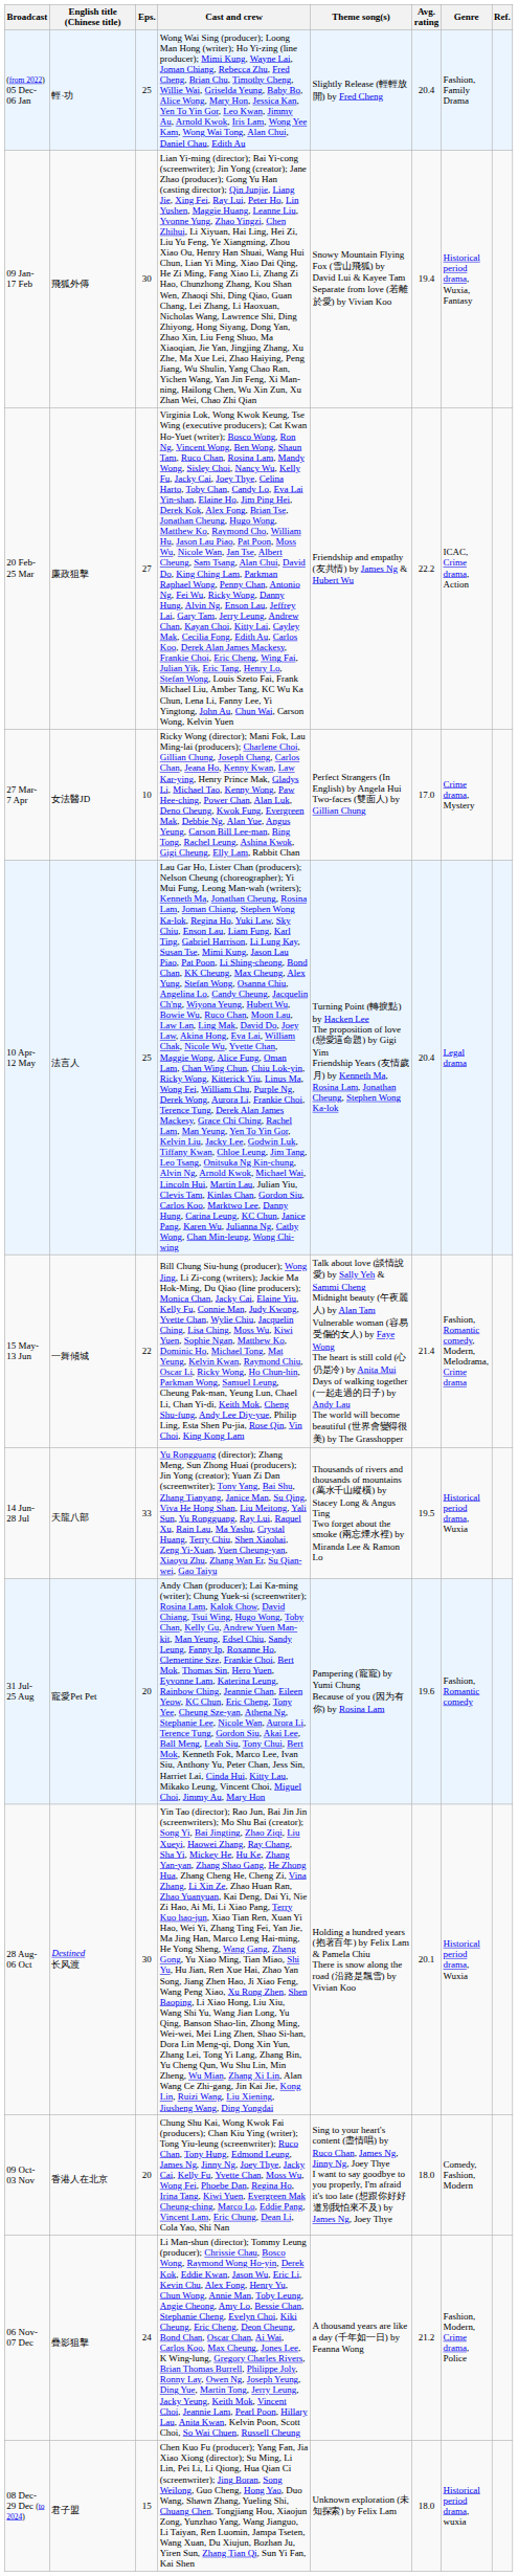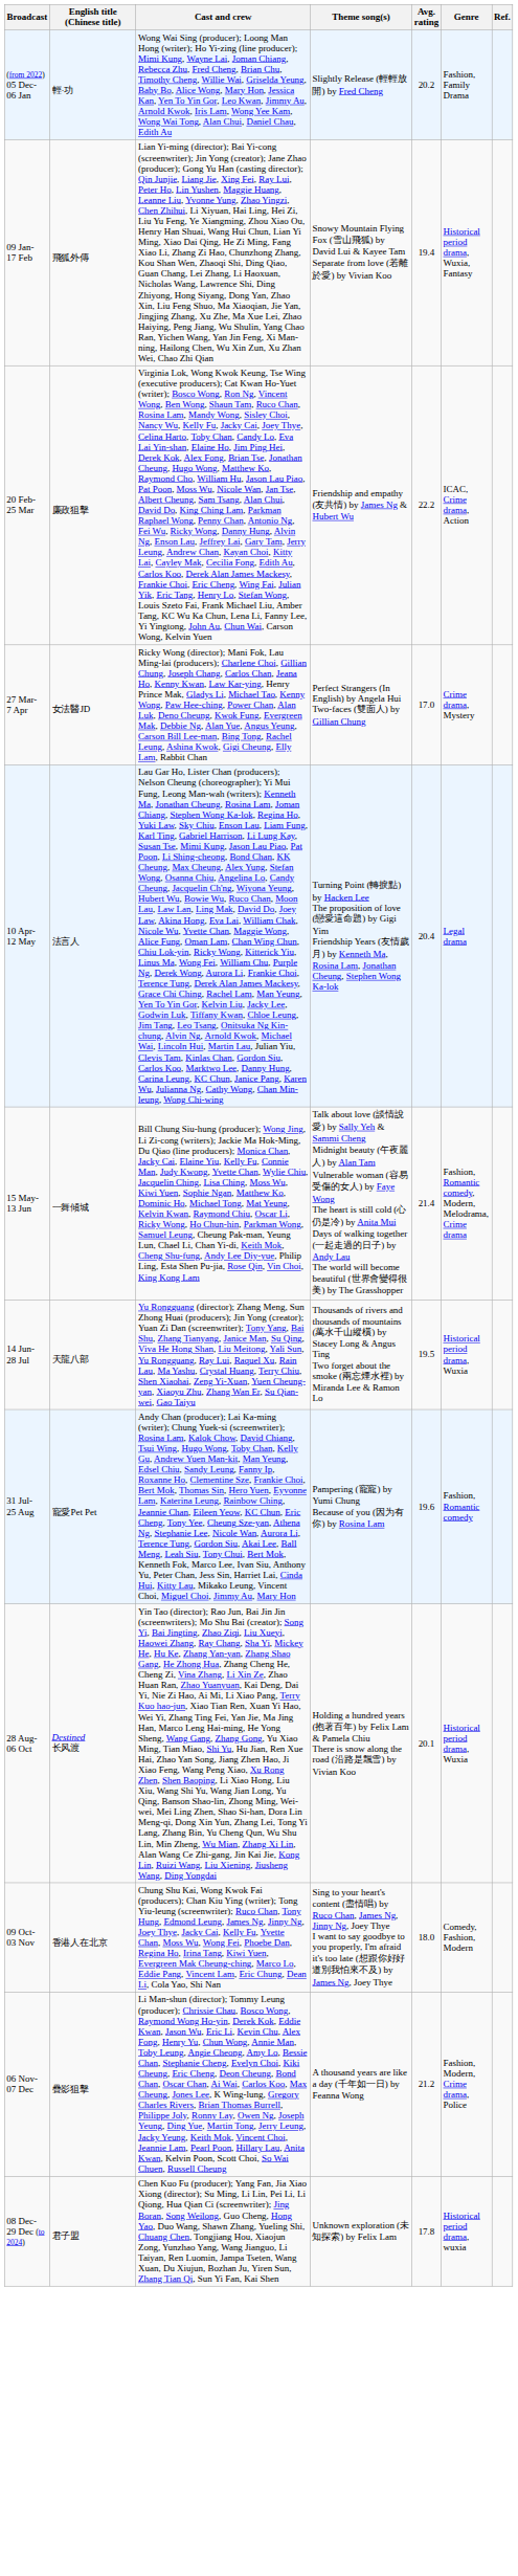- column: Eps. | 25 | 30 | 27 | 10 | 25 | 22 | 33 | 20 | 30 | 20 | 24 | 15
(from 2022) 05 Dec- 06 Jan | Avg. rating: 20.4 -> 20.2
08 Dec- 29 Dec (to 2024) | Avg. rating: 18.0 -> 17.8
